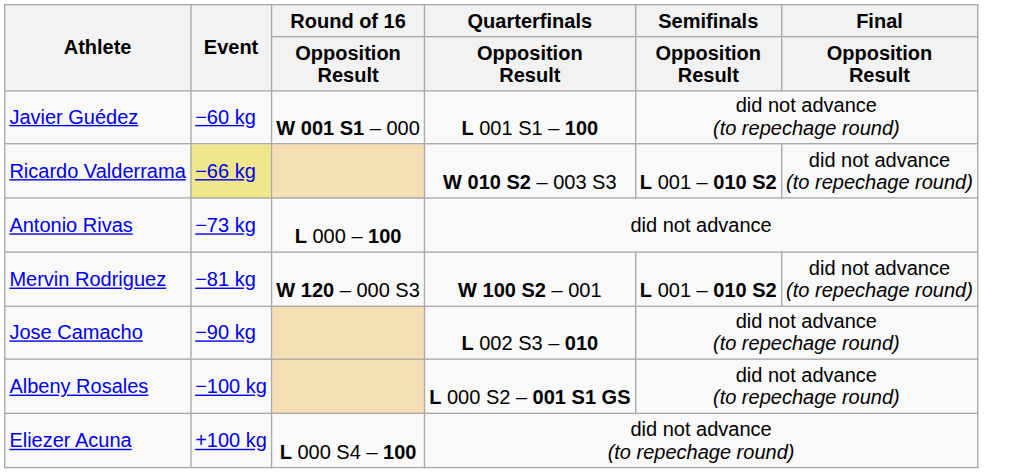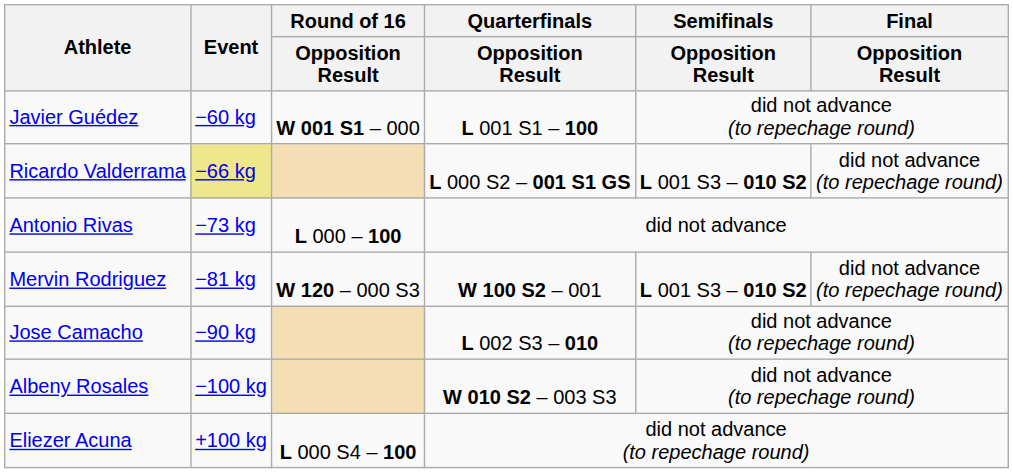Ricardo Valderrama | Quarterfinals / Opposition Result: W 010 S2 – 003 S3 -> L 000 S2 – 001 S1 GS
Ricardo Valderrama | Semifinals / Opposition Result: L 001 – 010 S2 -> L 001 S3 – 010 S2
Mervin Rodriguez | Semifinals / Opposition Result: L 001 – 010 S2 -> L 001 S3 – 010 S2
Albeny Rosales | Quarterfinals / Opposition Result: L 000 S2 – 001 S1 GS -> W 010 S2 – 003 S3
